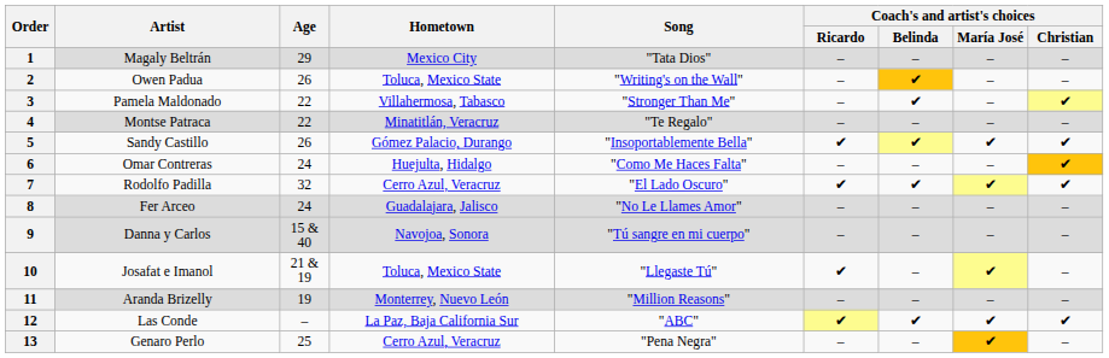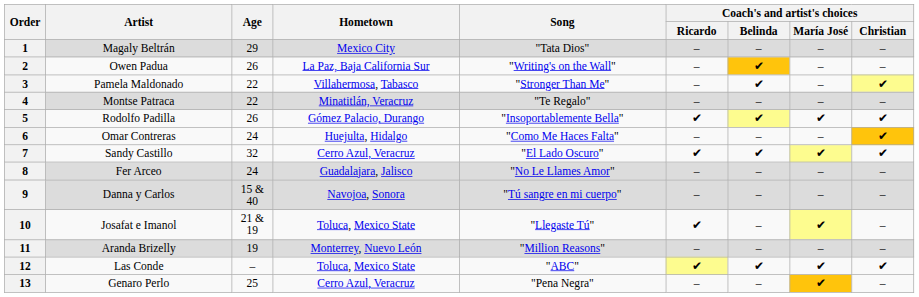2 | Hometown: Toluca, Mexico State -> La Paz, Baja California Sur
5 | Artist: Sandy Castillo -> Rodolfo Padilla
7 | Artist: Rodolfo Padilla -> Sandy Castillo
12 | Hometown: La Paz, Baja California Sur -> Toluca, Mexico State
